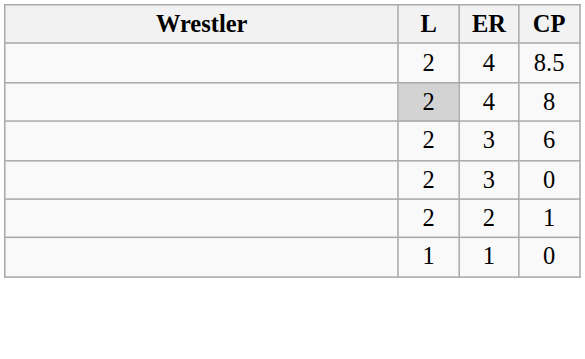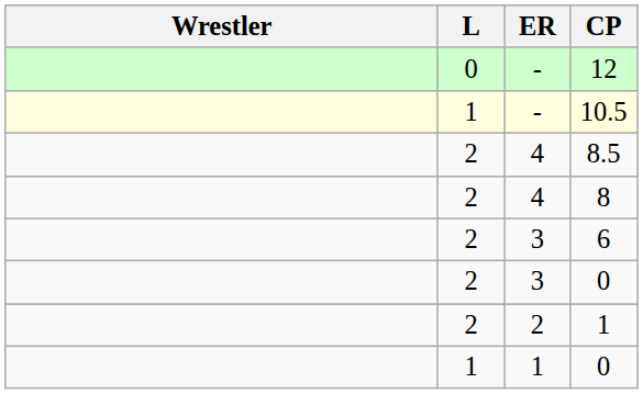+ row: 0 | - | 12
+ row: 1 | - | 10.5
8 | L: lightgrey background -> no background
